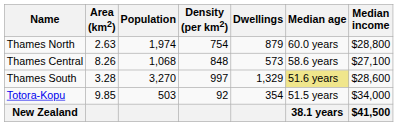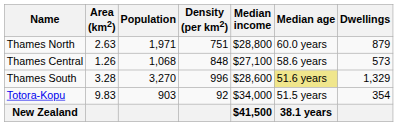columns swapped: Dwellings <-> Median income
Thames North | Population: 1,974 -> 1,971
Thames North | Density (per km2): 754 -> 751
Thames Central | Area (km2): 8.26 -> 1.26
Thames South | Density (per km2): 997 -> 996
Totora-Kopu | Area (km2): 9.85 -> 9.83
Totora-Kopu | Population: 503 -> 903
